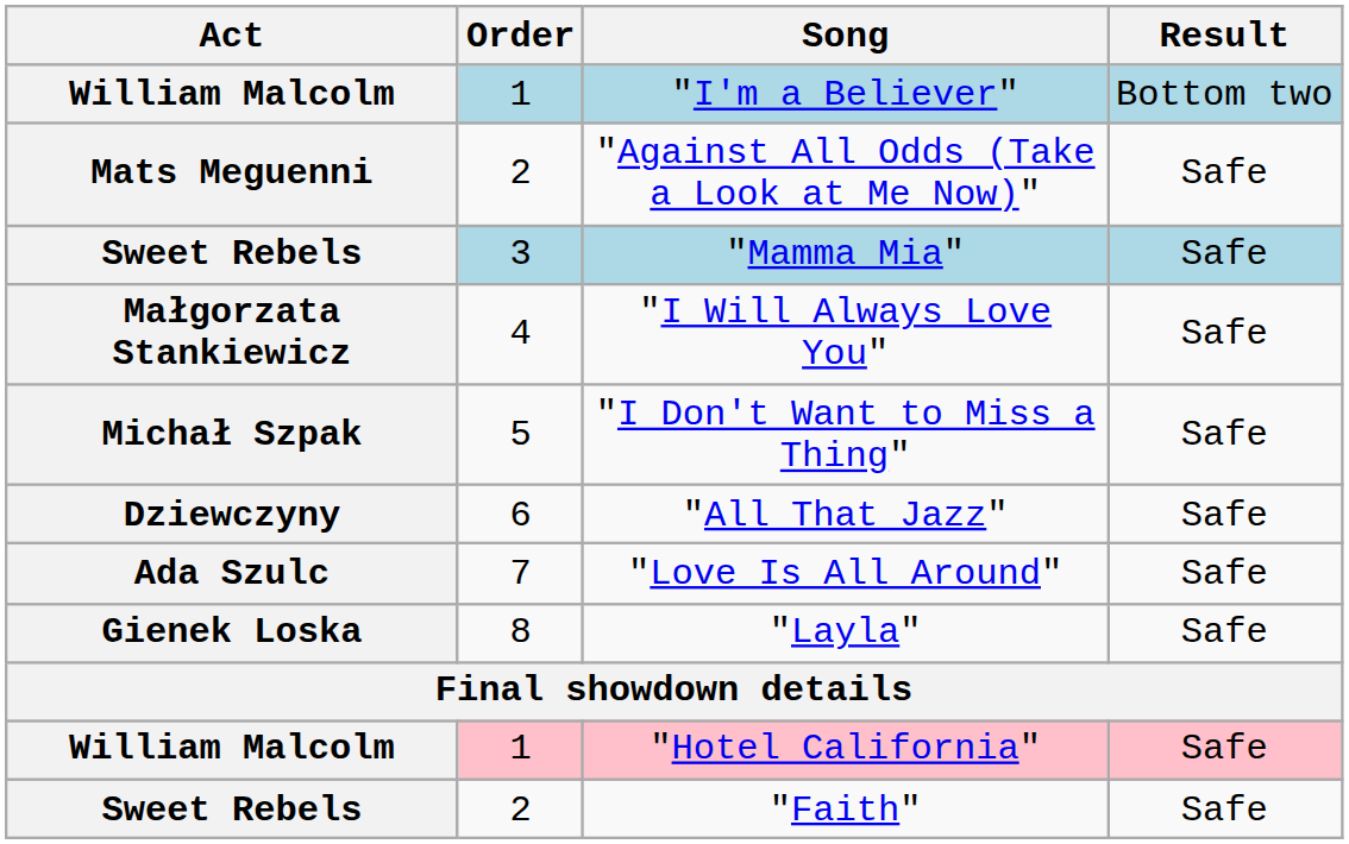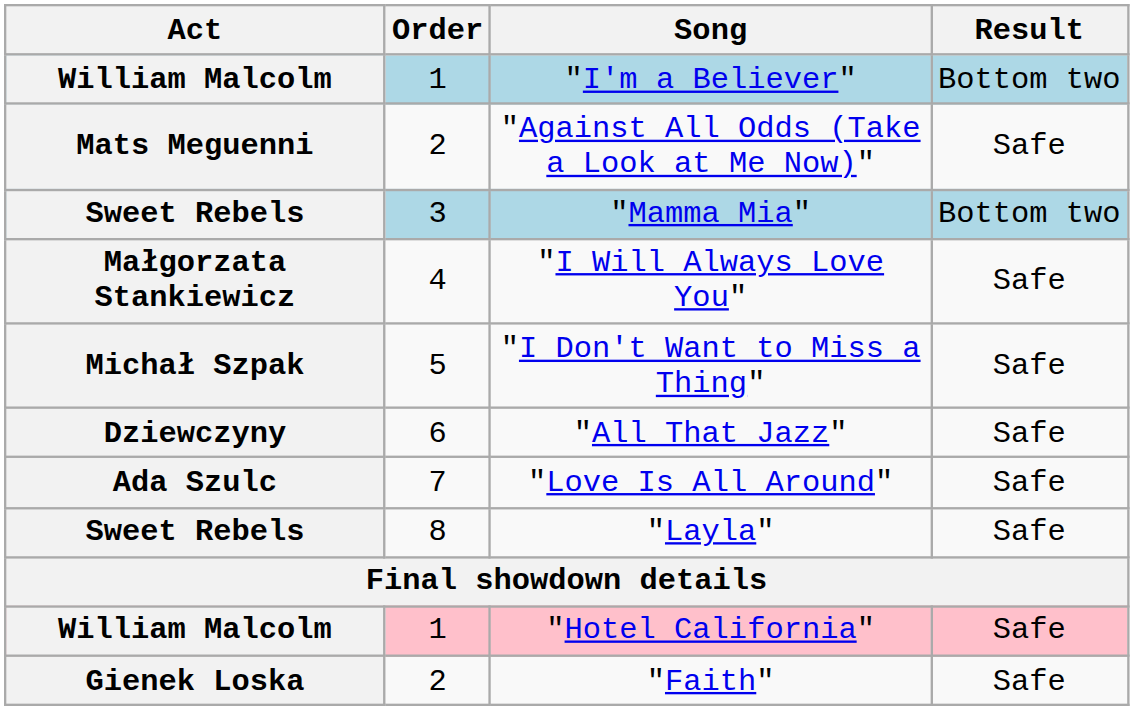"Mamma Mia" | Result: Safe -> Bottom two
"Layla" | Act: Gienek Loska -> Sweet Rebels
"Faith" | Act: Sweet Rebels -> Gienek Loska
